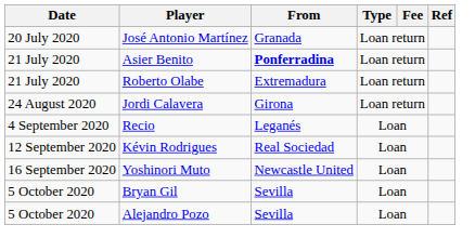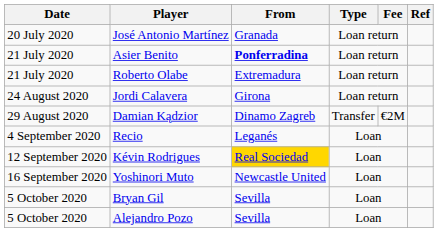+ row: 29 August 2020 | Damian Kądzior | Dinamo Zagreb | Transfer | €2M
Kévin Rodrigues | From: no background -> gold background
